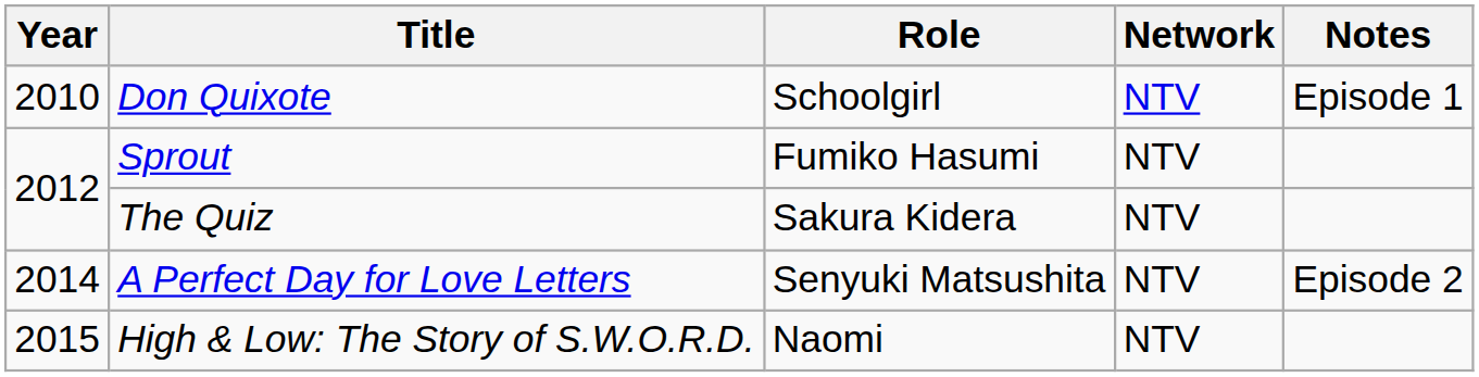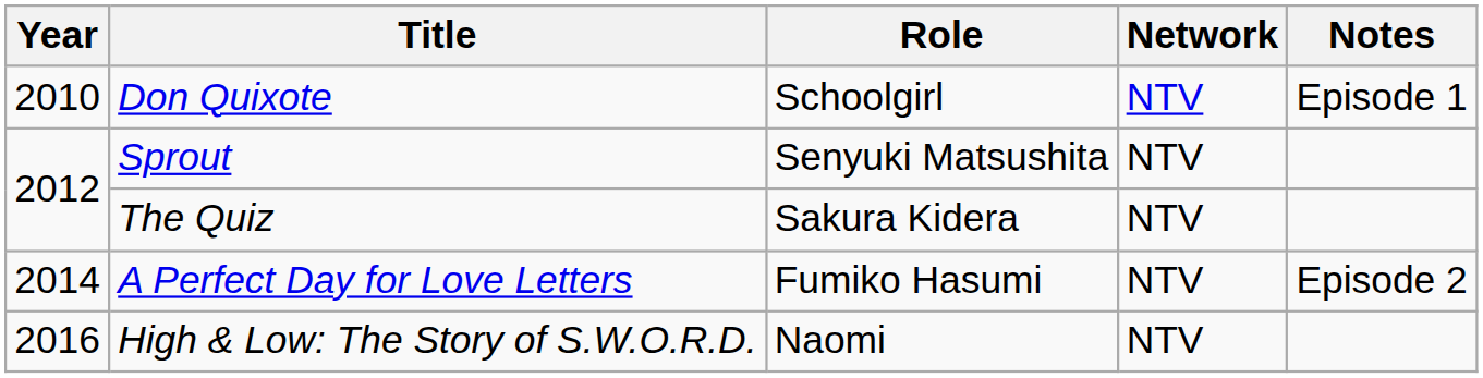Sprout | Role: Fumiko Hasumi -> Senyuki Matsushita
A Perfect Day for Love Letters | Role: Senyuki Matsushita -> Fumiko Hasumi
High & Low: The Story of S.W.O.R.D. | Year: 2015 -> 2016
